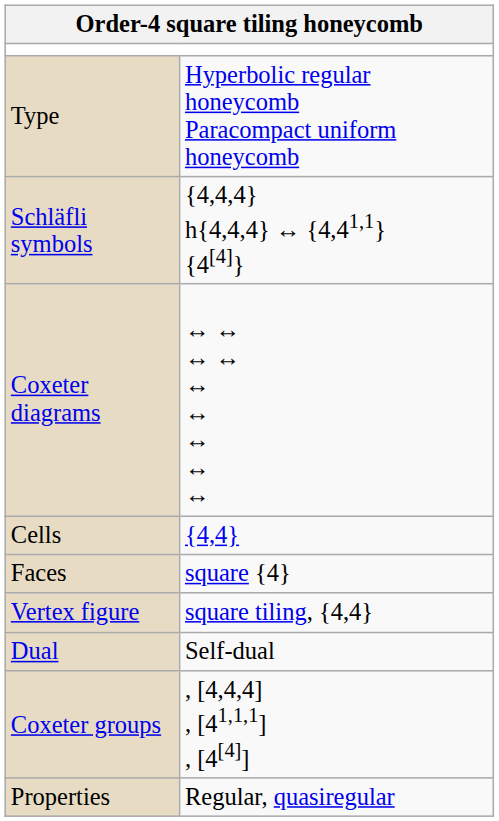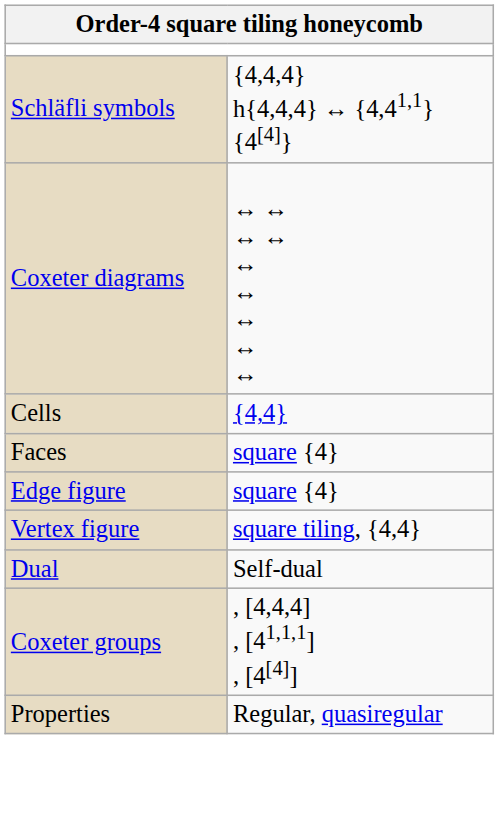- row: Type | Hyperbolic regular honeycomb Paracompact uniform honeycomb
+ row: Edge figure | square {4}
